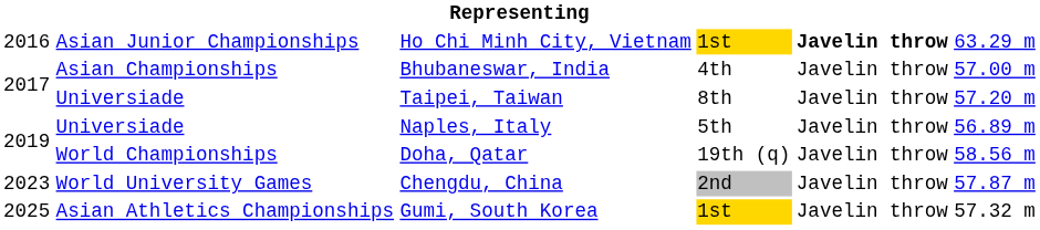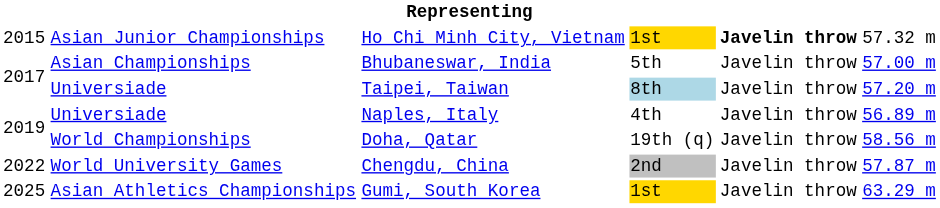Ho Chi Minh City, Vietnam | column 1: 2016 -> 2015
Ho Chi Minh City, Vietnam | column 6: 63.29 m -> 57.32 m
Bhubaneswar, India | column 4: 4th -> 5th
Taipei, Taiwan | column 4: no background -> lightblue background
Naples, Italy | column 4: 5th -> 4th
Chengdu, China | column 1: 2023 -> 2022
Gumi, South Korea | column 6: 57.32 m -> 63.29 m
